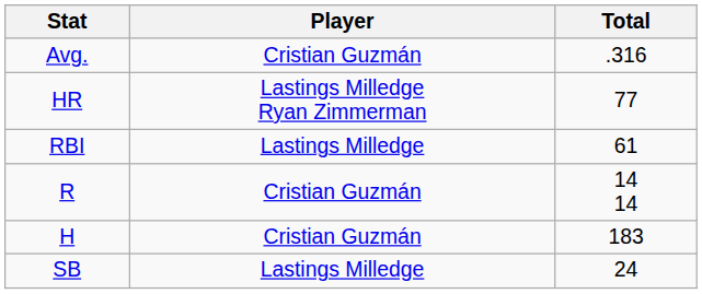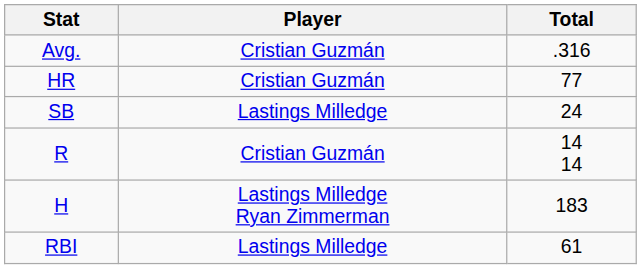HR | Player: Lastings Milledge Ryan Zimmerman -> Cristian Guzmán
rows swapped: RBI <-> SB
H | Player: Cristian Guzmán -> Lastings Milledge Ryan Zimmerman
